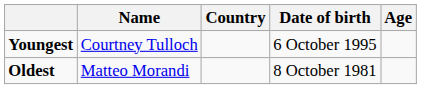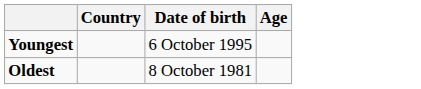- column: Name | Courtney Tulloch | Matteo Morandi
